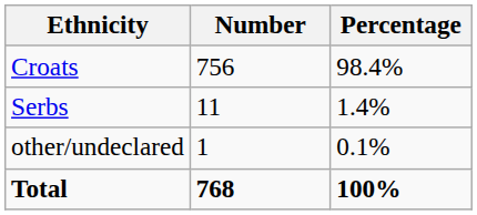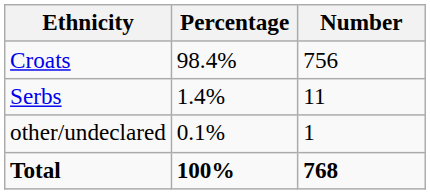columns swapped: Number <-> Percentage
